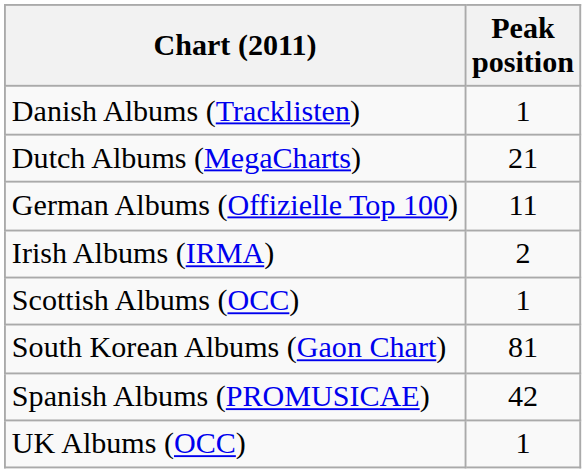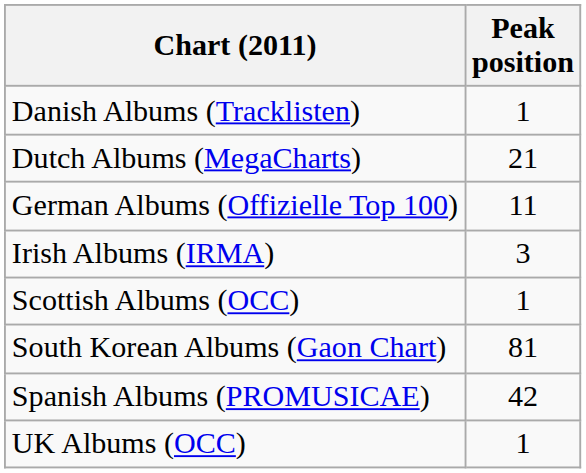Irish Albums (IRMA) | Peak position: 2 -> 3
